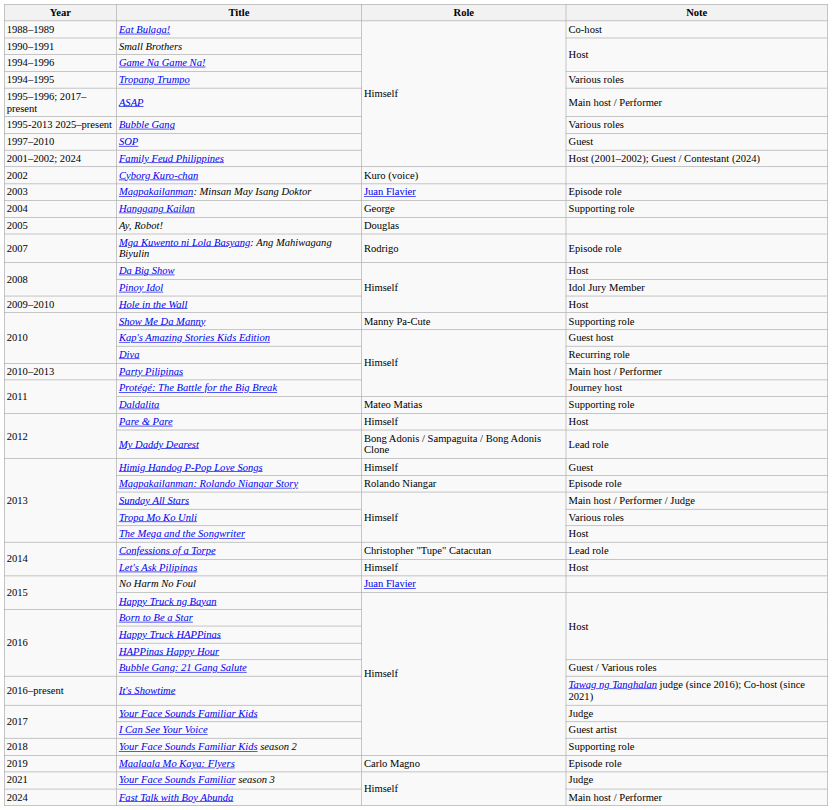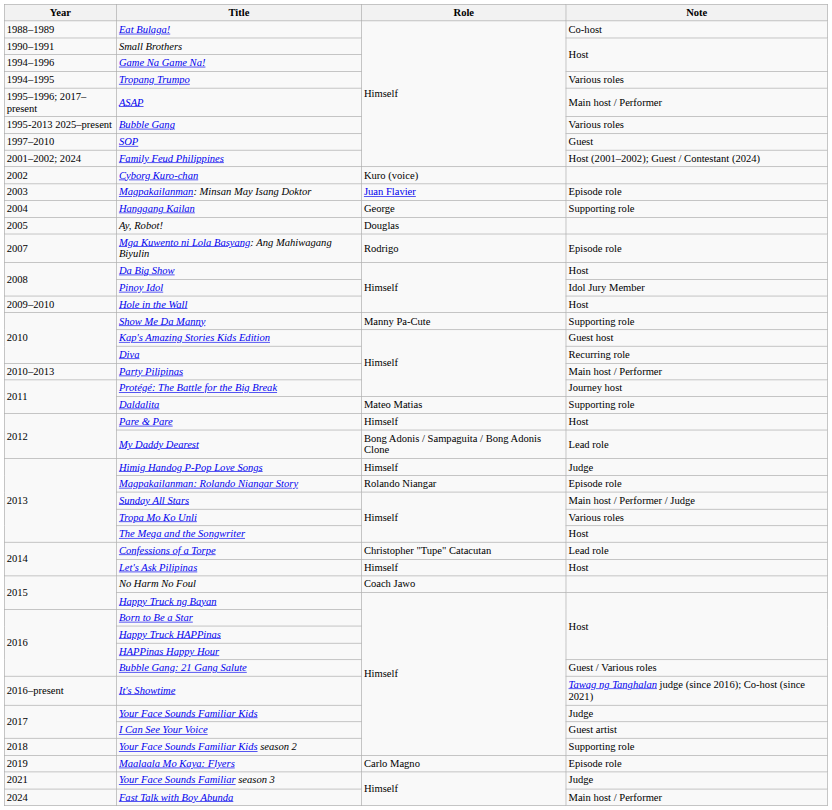Himig Handog P-Pop Love Songs | Note: Guest -> Judge
No Harm No Foul | Role: Juan Flavier -> Coach Jawo
